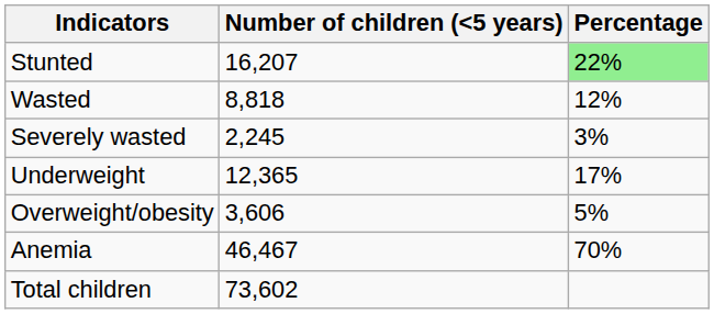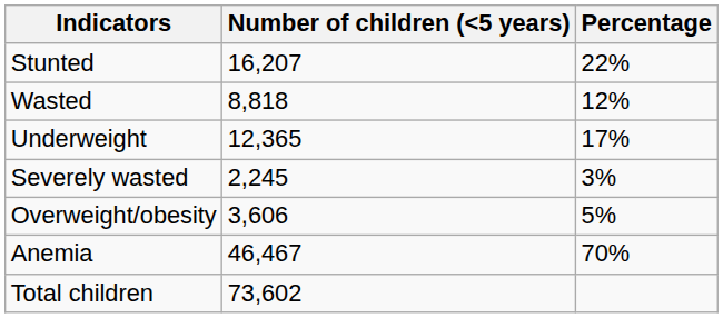Stunted | Percentage: lightgreen background -> no background
rows swapped: Severely wasted <-> Underweight
